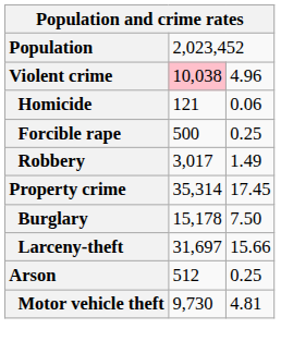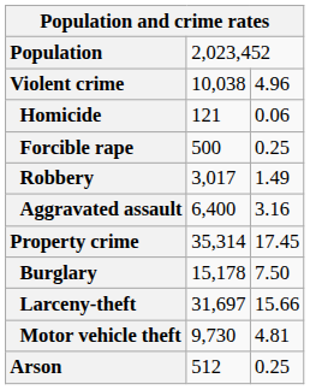Violent crime | column 2: pink background -> no background
+ row: Aggravated assault | 6,400 | 3.16
rows swapped: Motor vehicle theft <-> Arson
